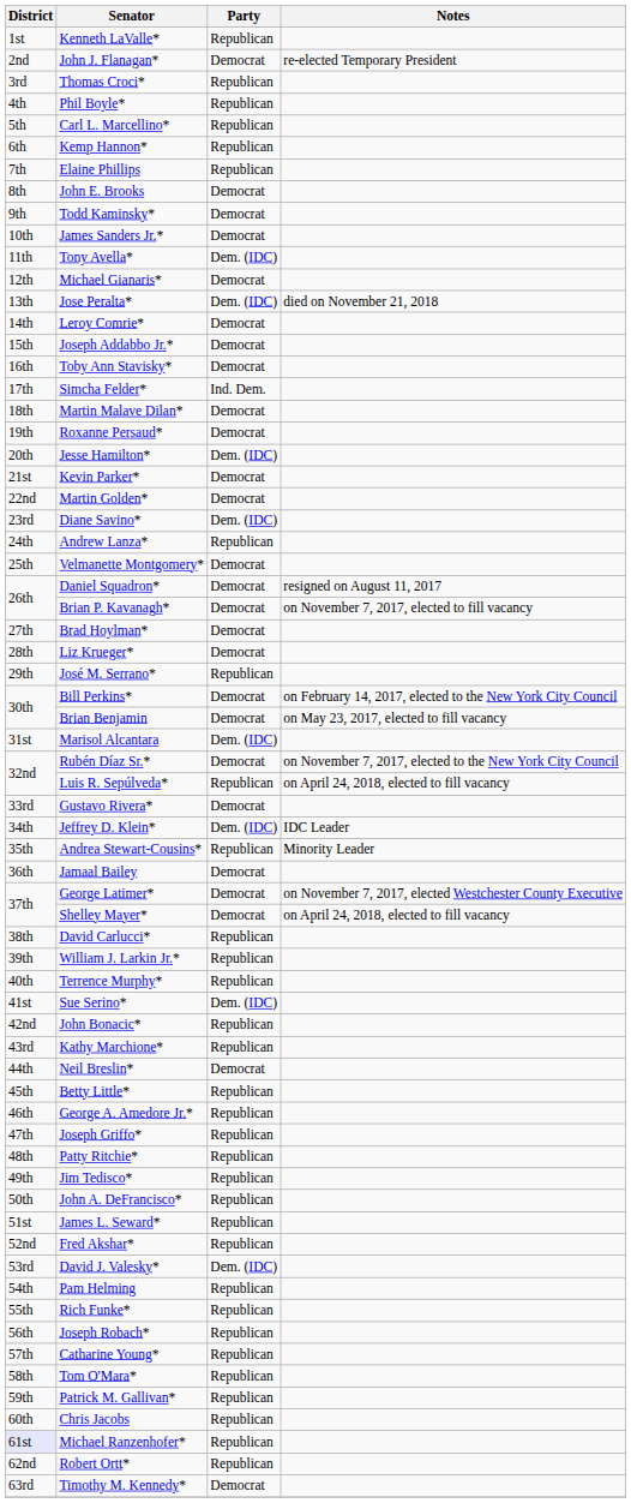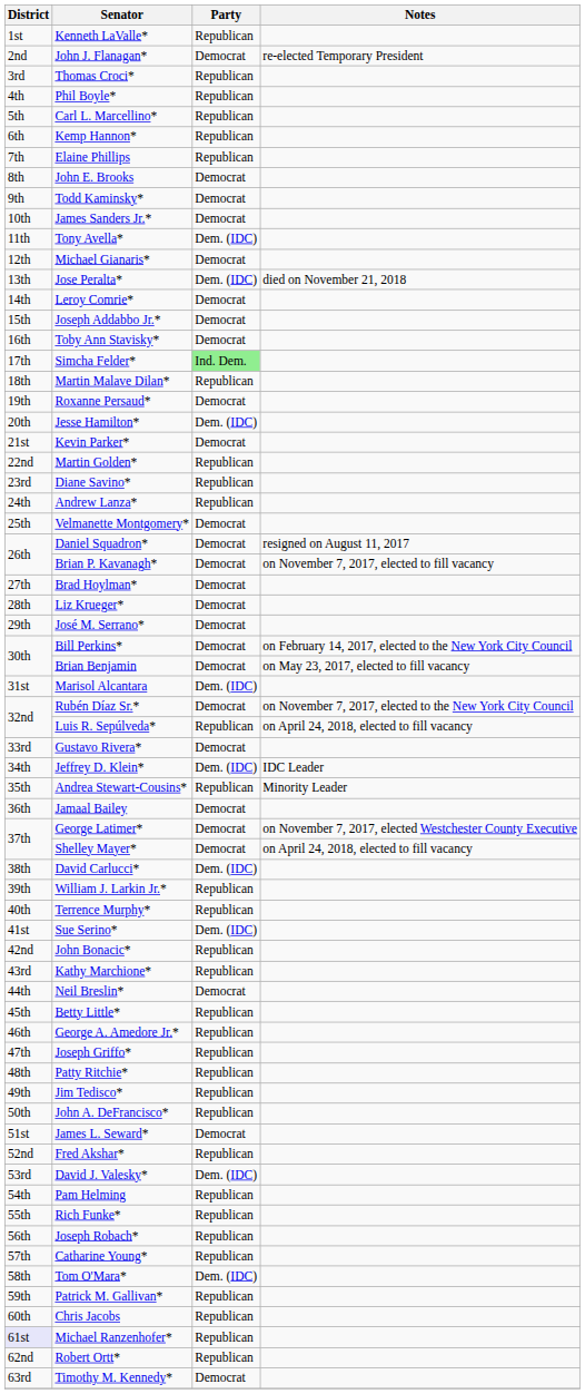Simcha Felder* | Party: no background -> lightgreen background
Martin Malave Dilan* | Party: Democrat -> Republican
Martin Golden* | Party: Democrat -> Republican
Diane Savino* | Party: Dem. (IDC) -> Republican
José M. Serrano* | Party: Republican -> Democrat
David Carlucci* | Party: Republican -> Dem. (IDC)
James L. Seward* | Party: Republican -> Democrat
Tom O'Mara* | Party: Republican -> Dem. (IDC)
